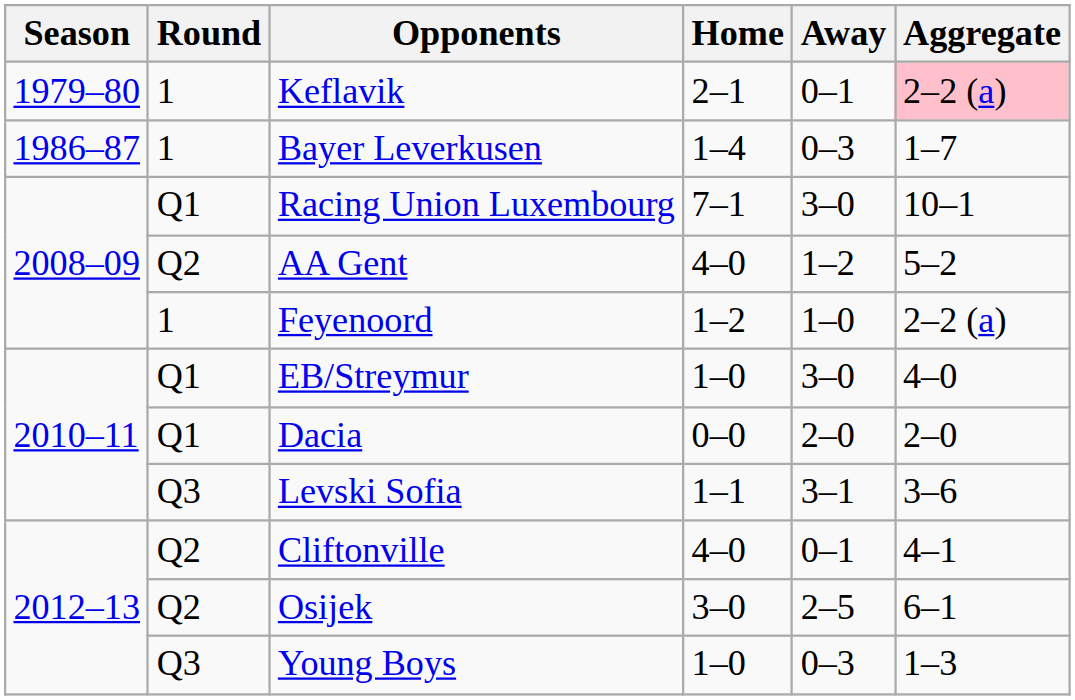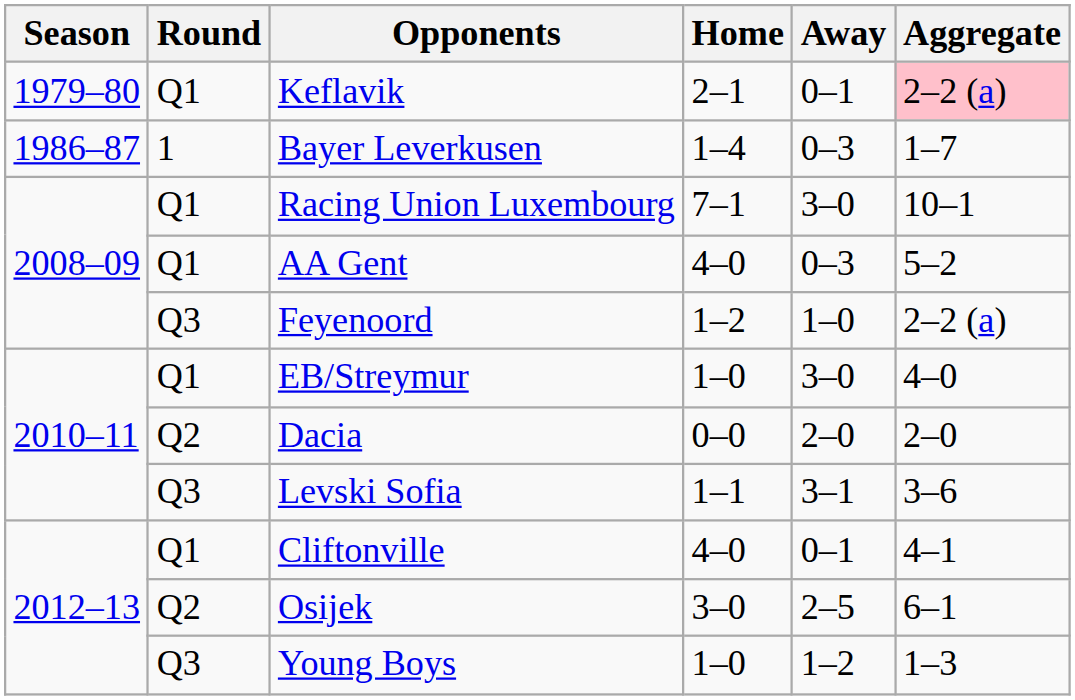Keflavik | Round: 1 -> Q1
AA Gent | Round: Q2 -> Q1
AA Gent | Away: 1–2 -> 0–3
Feyenoord | Round: 1 -> Q3
Dacia | Round: Q1 -> Q2
Cliftonville | Round: Q2 -> Q1
Young Boys | Away: 0–3 -> 1–2
